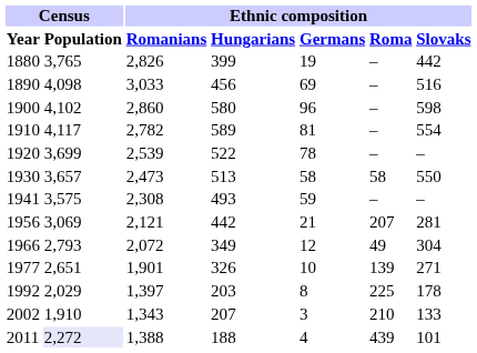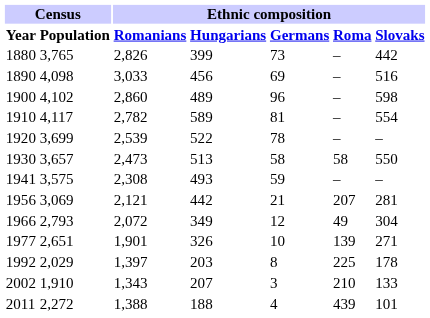1880 | Ethnic composition / Germans: 19 -> 73
1900 | Ethnic composition / Hungarians: 580 -> 489
2011 | Census / Population: lavender background -> no background
